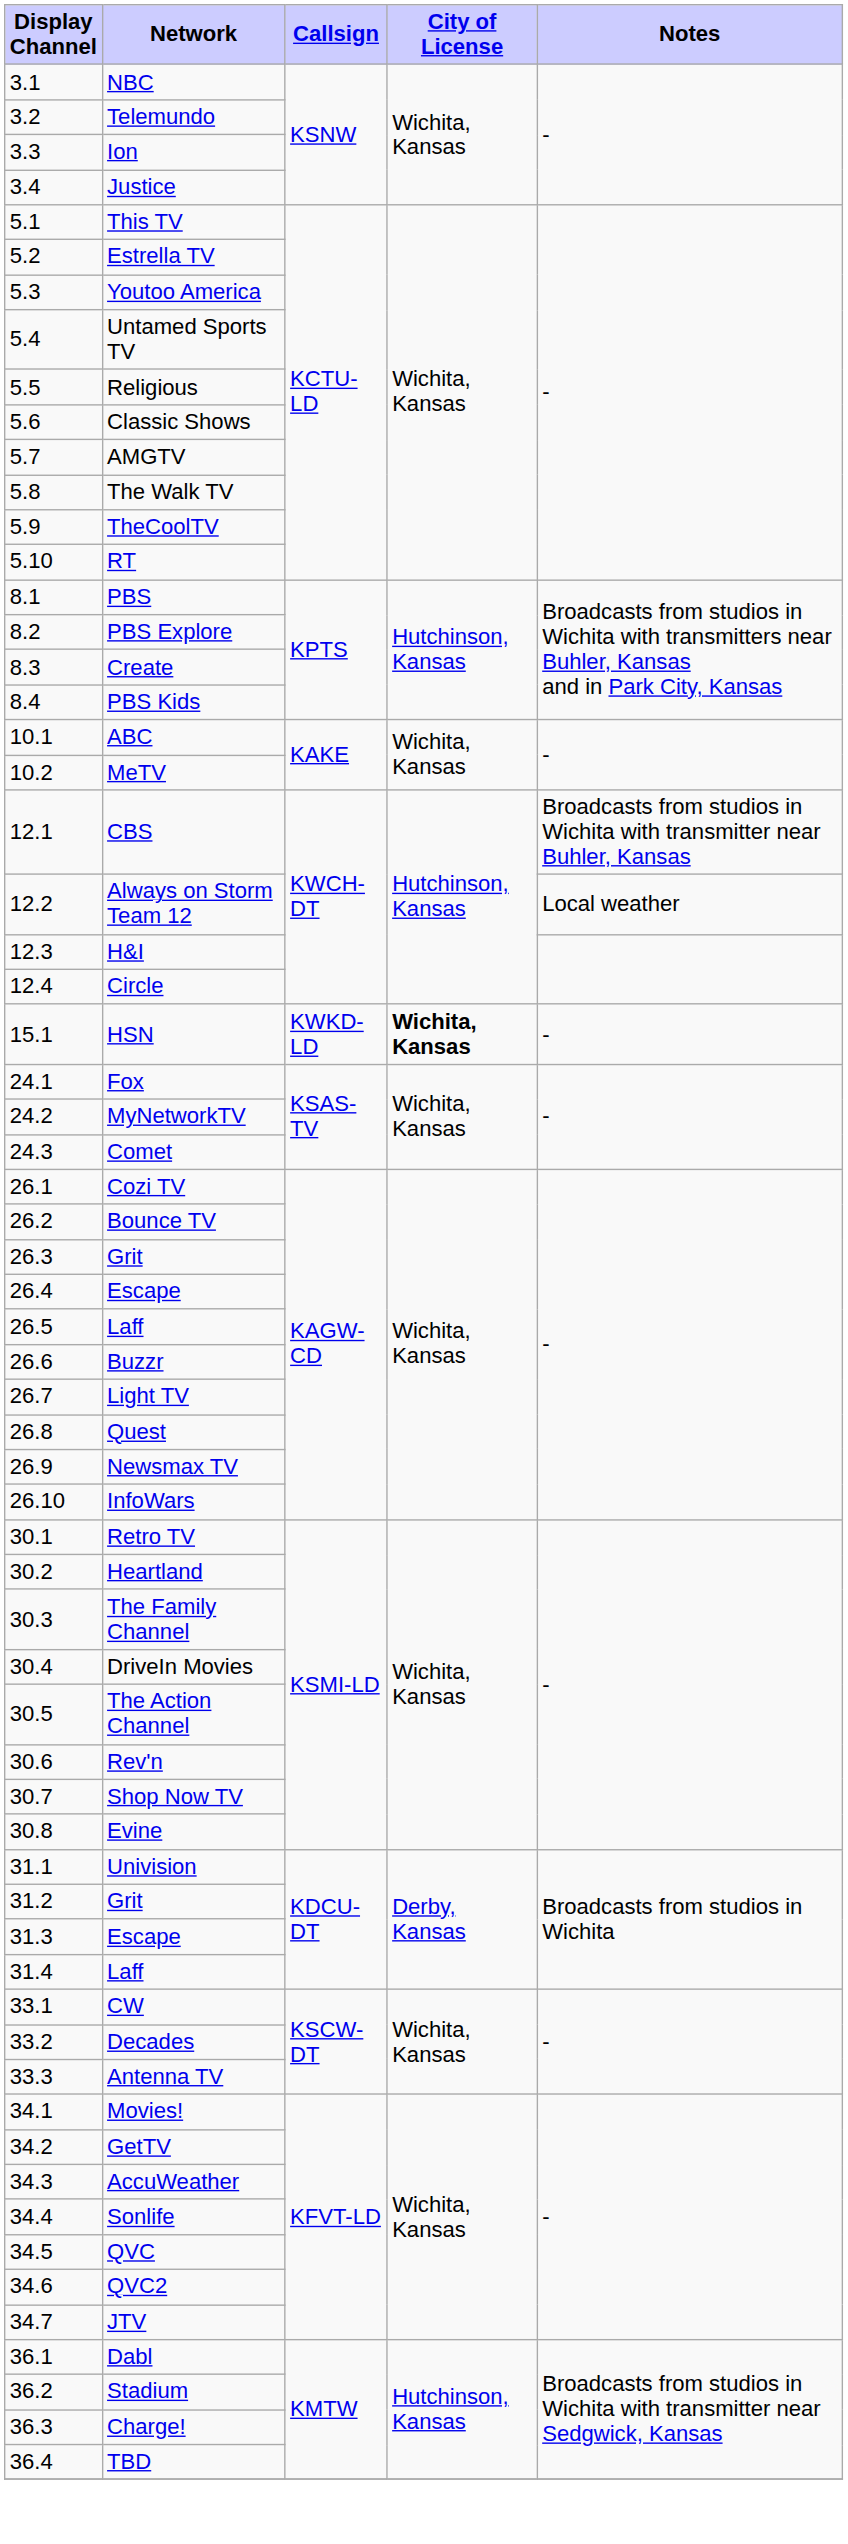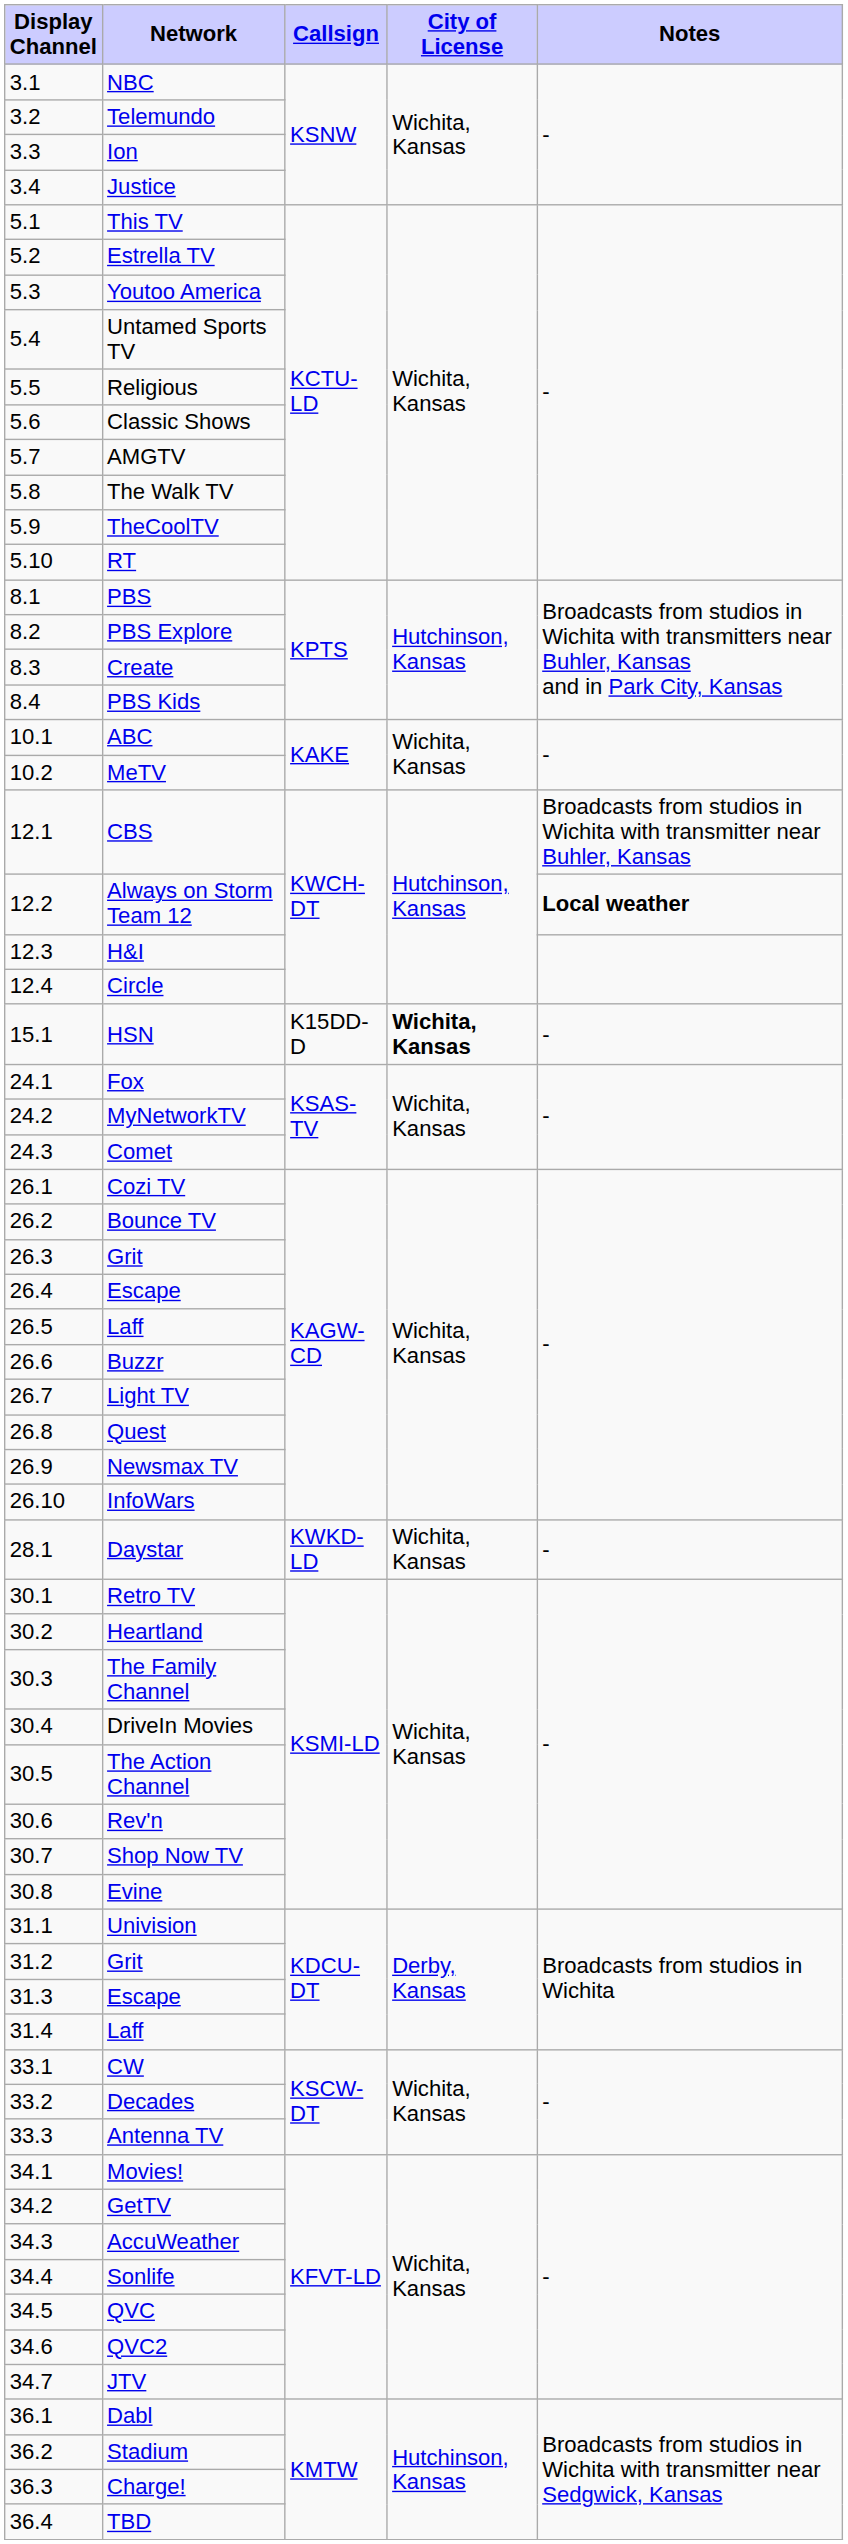Always on Storm Team 12 | Notes: normal -> bold
HSN | Callsign: KWKD-LD -> K15DD-D
+ row: 28.1 | Daystar | KWKD-LD | Wichita, Kansas | -
